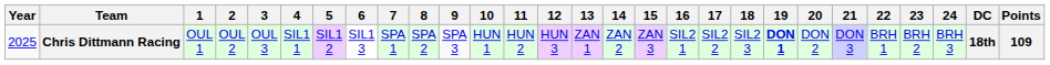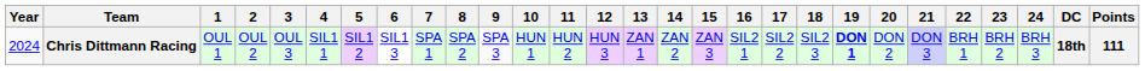Chris Dittmann Racing | Year: 2025 -> 2024
Chris Dittmann Racing | Points: 109 -> 111
